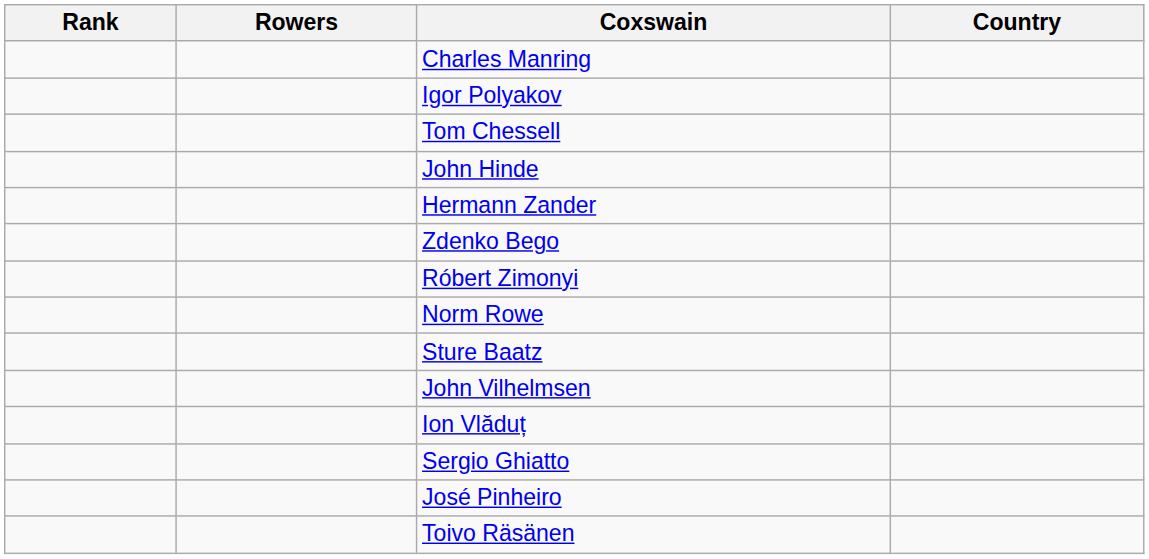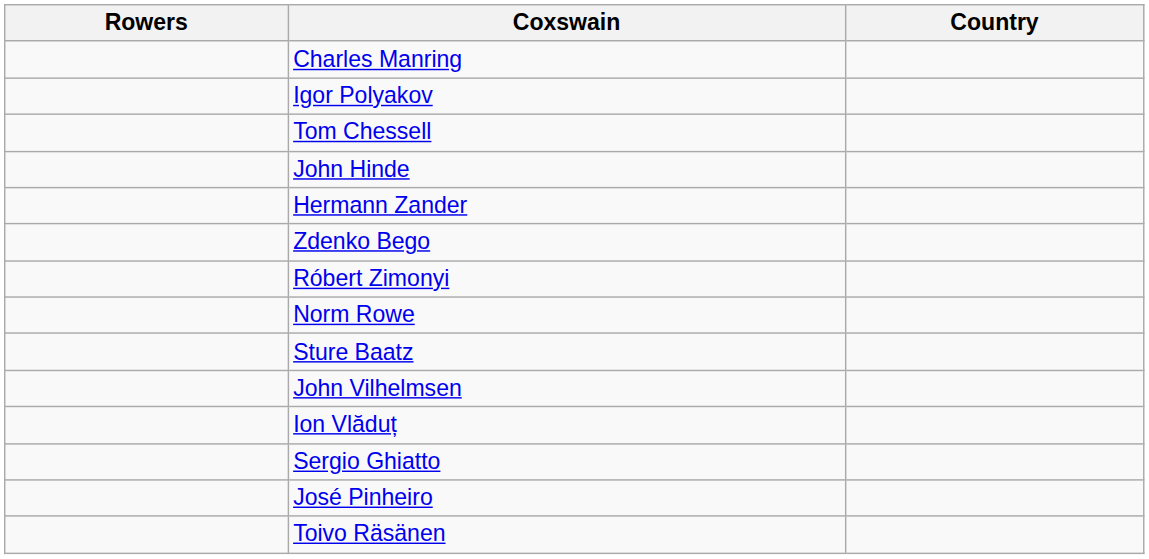- column: Rank
